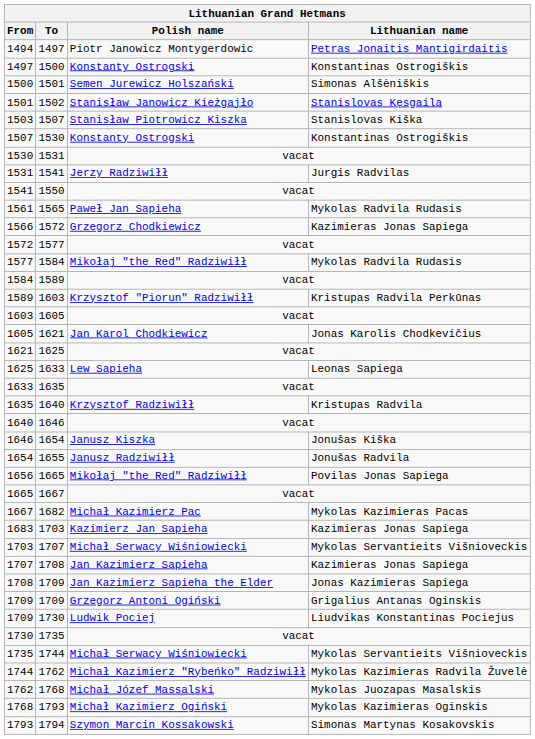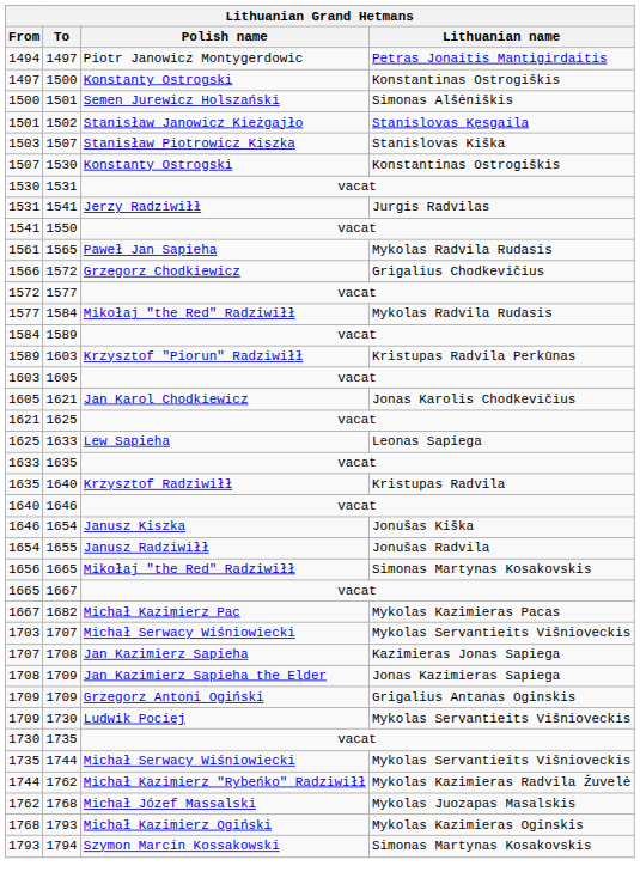1566 | Lithuanian name: Kazimieras Jonas Sapiega -> Grigalius Chodkevičius
1656 | Lithuanian name: Povilas Jonas Sapiega -> Simonas Martynas Kosakovskis
- row: 1683 | 1703 | Kazimierz Jan Sapieha | Kazimieras Jonas Sapiega
1709 / 1730 | Lithuanian name: Liudvikas Konstantinas Pociejus -> Mykolas Servantieits Višnioveckis
